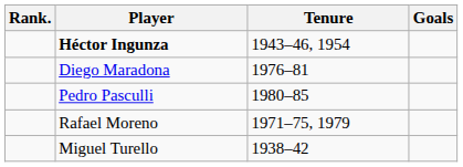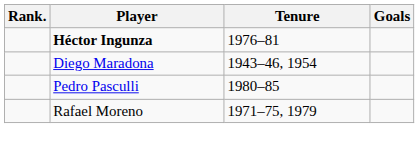Héctor Ingunza | Tenure: 1943–46, 1954 -> 1976–81
Diego Maradona | Tenure: 1976–81 -> 1943–46, 1954
- row: Miguel Turello | 1938–42
